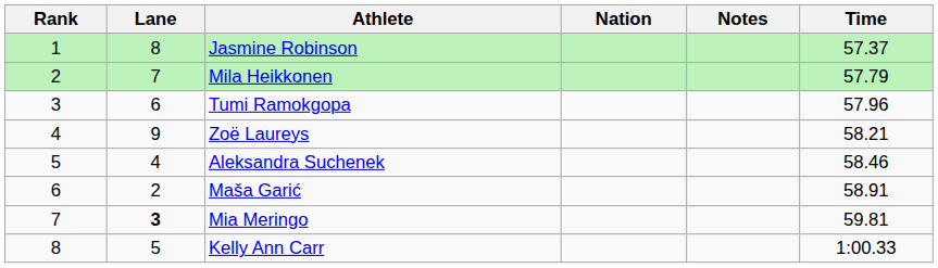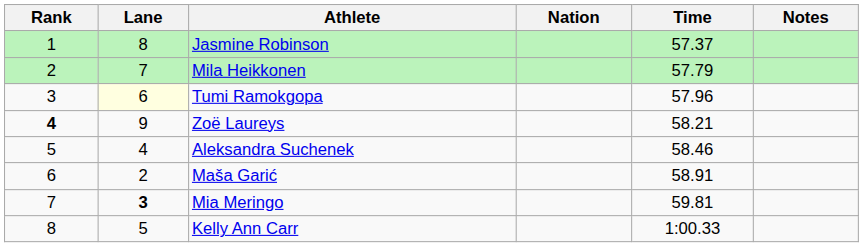columns swapped: Time <-> Notes
Tumi Ramokgopa | Lane: no background -> lightyellow background
Zoë Laureys | Rank: normal -> bold
